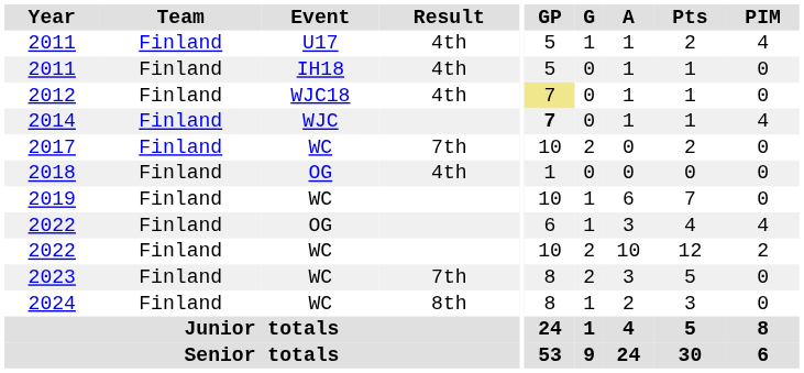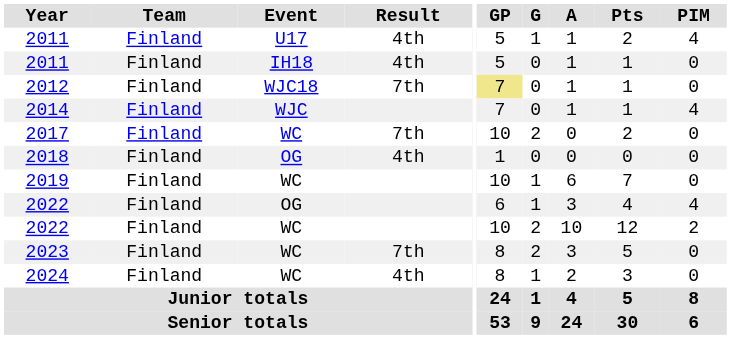2012 | Result: 4th -> 7th
2014 | GP: bold -> normal
2024 | Result: 8th -> 4th
